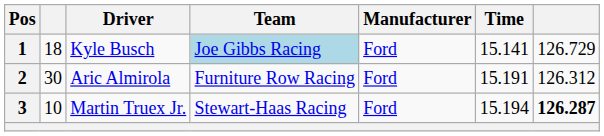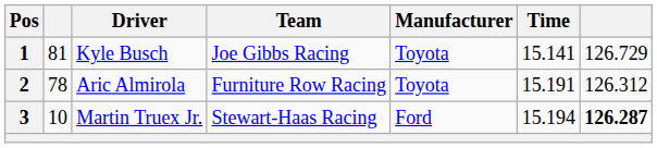1 | column 2: 18 -> 81
1 | Team: lightblue background -> no background
1 | Manufacturer: Ford -> Toyota
2 | column 2: 30 -> 78
2 | Manufacturer: Ford -> Toyota
